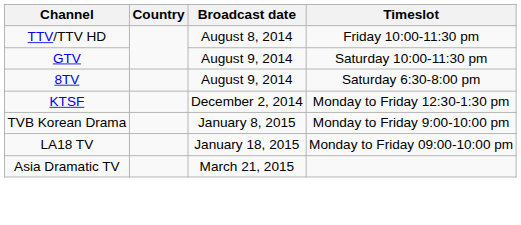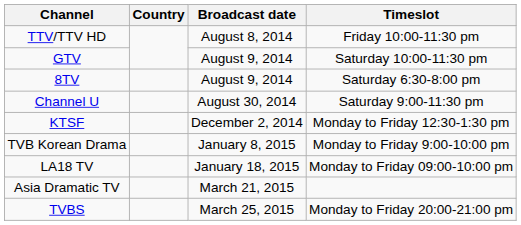+ row: Channel U | August 30, 2014 | Saturday 9:00-11:30 pm
+ row: TVBS | March 25, 2015 | Monday to Friday 20:00-21:00 pm
